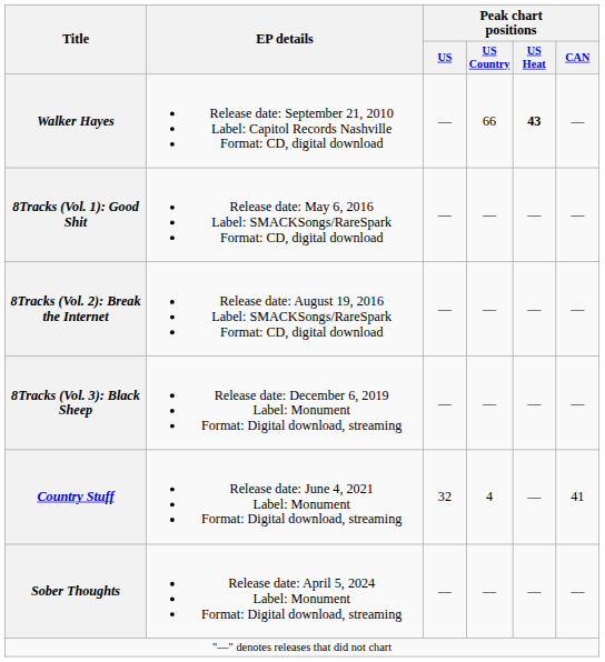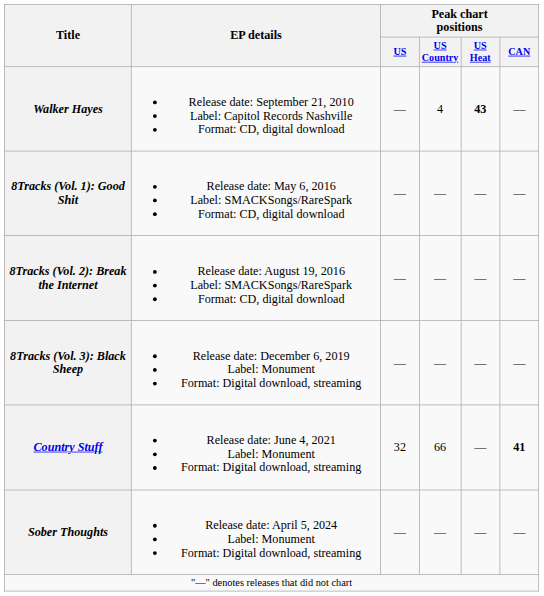Walker Hayes | Peak chart positions / US Country: 66 -> 4
Country Stuff | Peak chart positions / US Country: 4 -> 66
Country Stuff | Peak chart positions / CAN: normal -> bold
